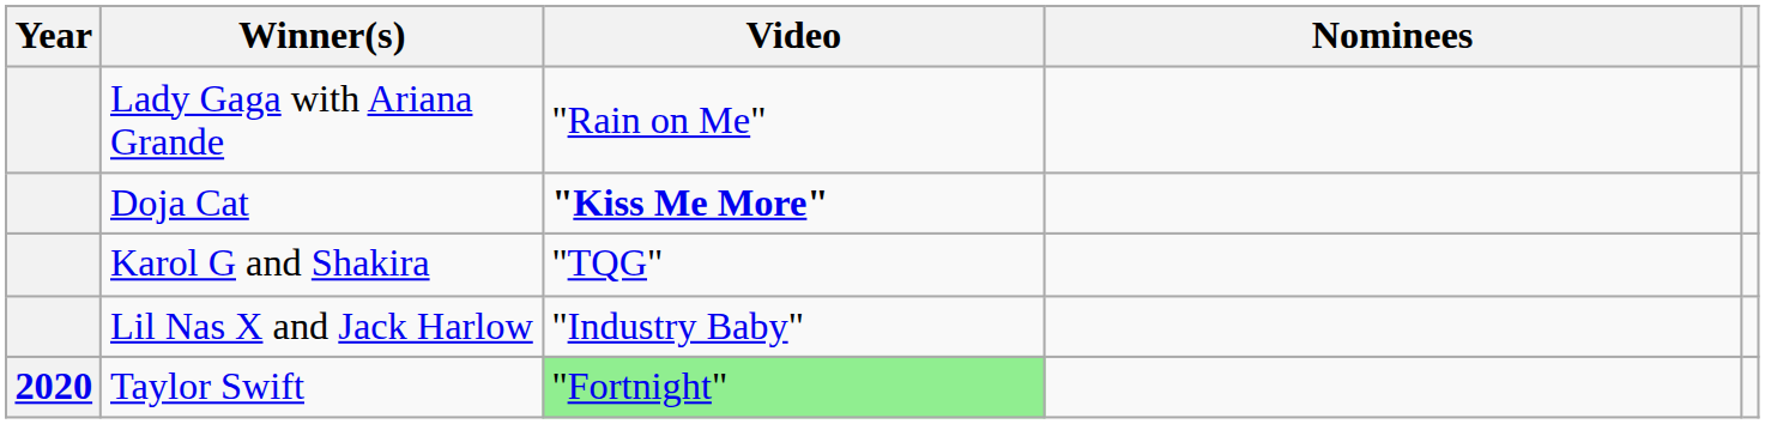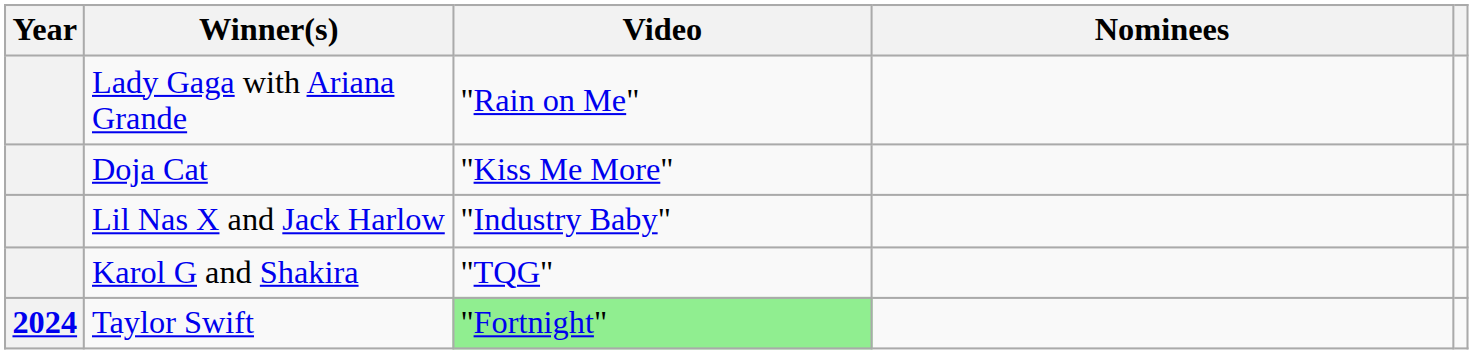Doja Cat | Video: bold -> normal
rows swapped: Lil Nas X and Jack Harlow <-> Karol G and Shakira
Taylor Swift | Year: 2020 -> 2024
